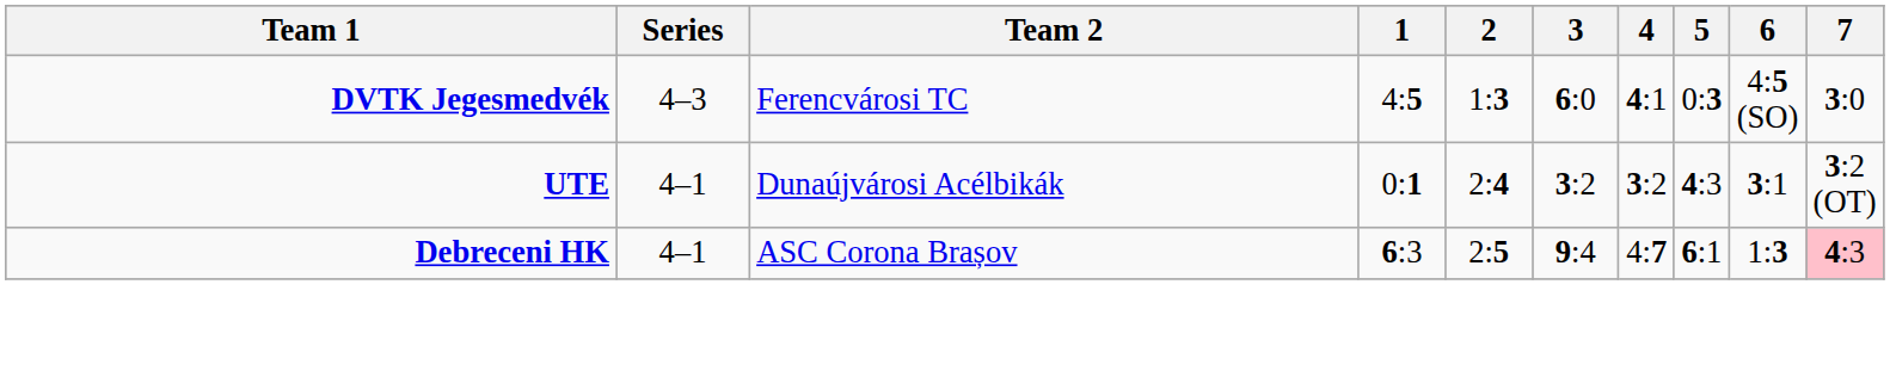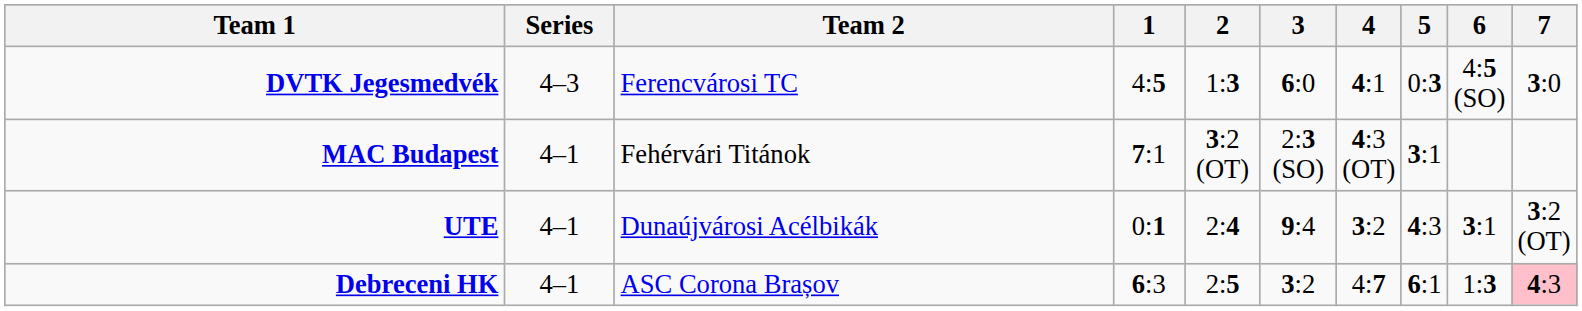+ row: MAC Budapest | 4–1 | Fehérvári Titánok | 7:1 | 3:2 (OT) | 2:3 (SO) | 4:3 (OT) | 3:1
UTE | 3: 3:2 -> 9:4
Debreceni HK | 3: 9:4 -> 3:2
